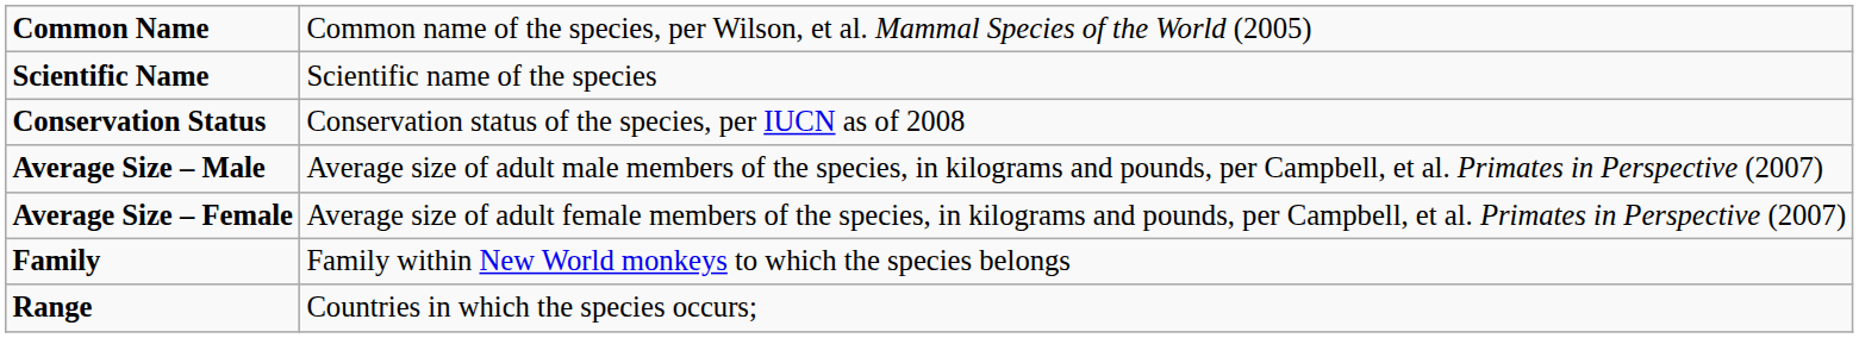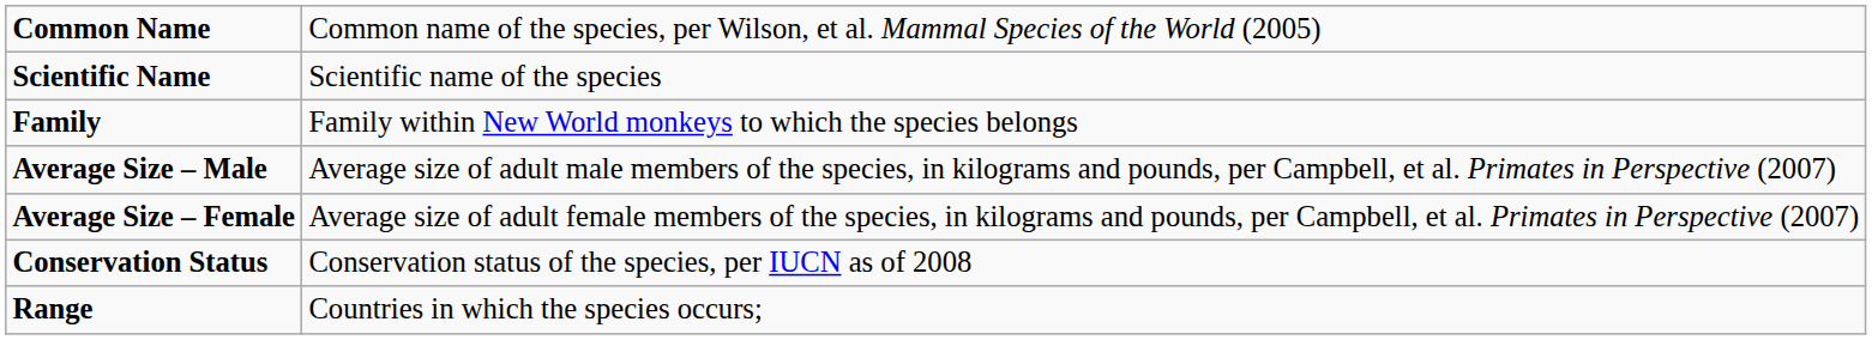rows swapped: Family <-> Conservation Status
